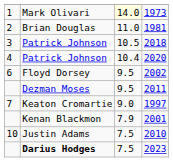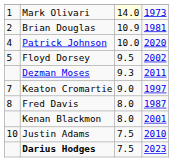Brian Douglas | column 3: 11.0 -> 10.9
- row: 3 | Patrick Johnson | 10.5 | 2018
Patrick Johnson / 2020 | column 3: 10.4 -> 10.0
Floyd Dorsey | column 1: 6 -> 5
Dezman Moses | column 3: 9.5 -> 9.3
+ row: 8 | Fred Davis | 8.0 | 1987
Kenan Blackmon | column 3: 7.9 -> 8.0
